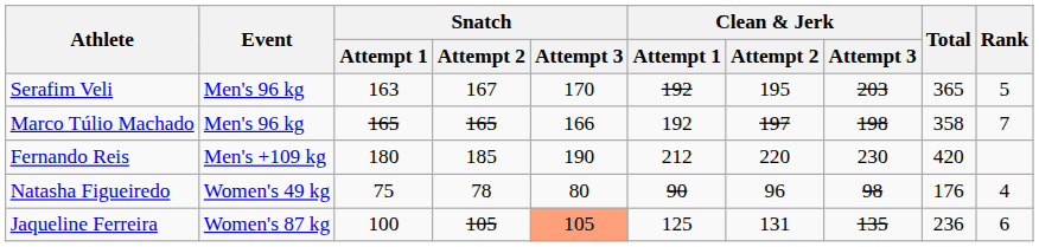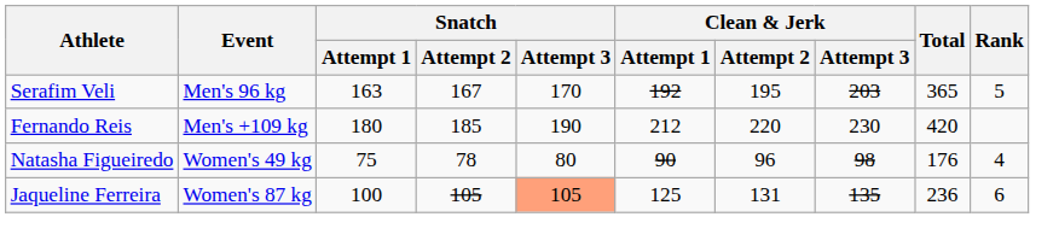- row: Marco Túlio Machado | Men's 96 kg | 165 | 165 | 166 | 192 | 197 | 198 | 358 | 7
